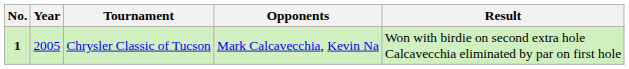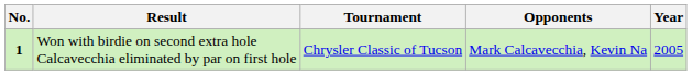columns swapped: Year <-> Result
